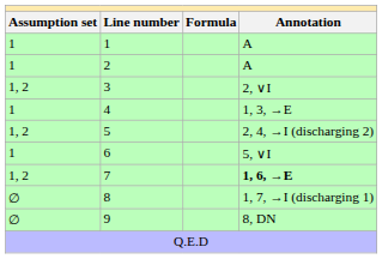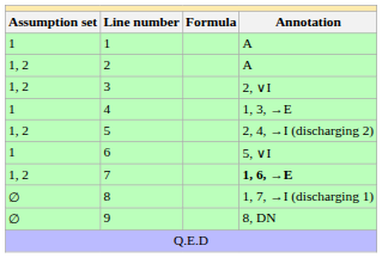2 | column 1: 1 -> 1, 2
